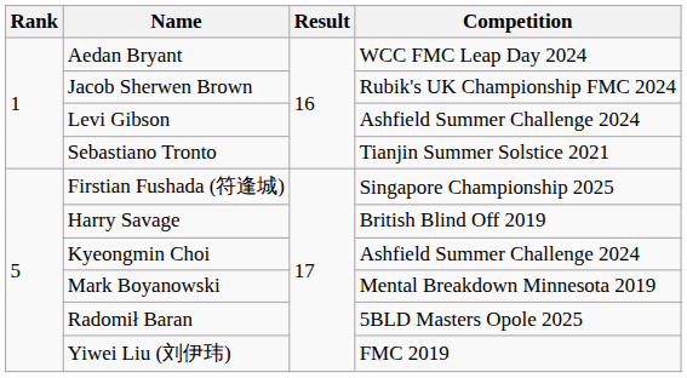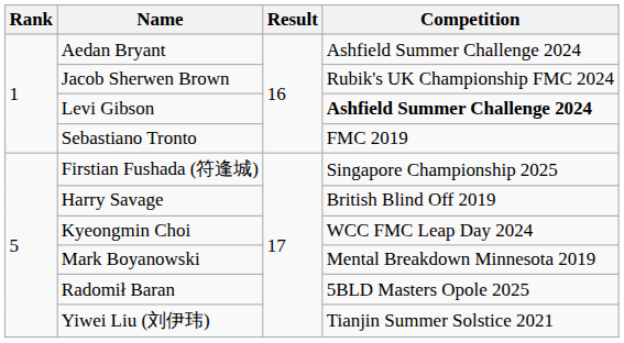Aedan Bryant | Competition: WCC FMC Leap Day 2024 -> Ashfield Summer Challenge 2024
Levi Gibson | Competition: normal -> bold
Sebastiano Tronto | Competition: Tianjin Summer Solstice 2021 -> FMC 2019
Kyeongmin Choi | Competition: Ashfield Summer Challenge 2024 -> WCC FMC Leap Day 2024
Yiwei Liu (刘伊玮) | Competition: FMC 2019 -> Tianjin Summer Solstice 2021
